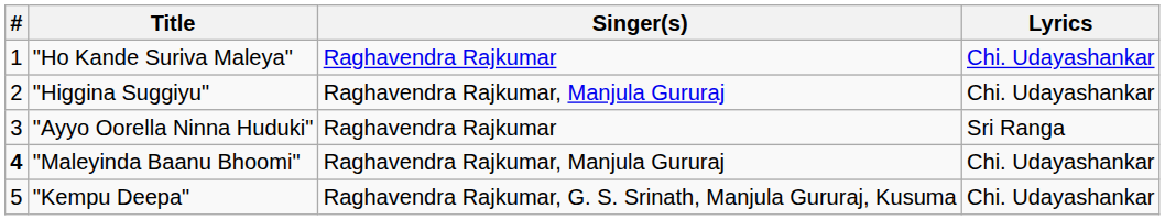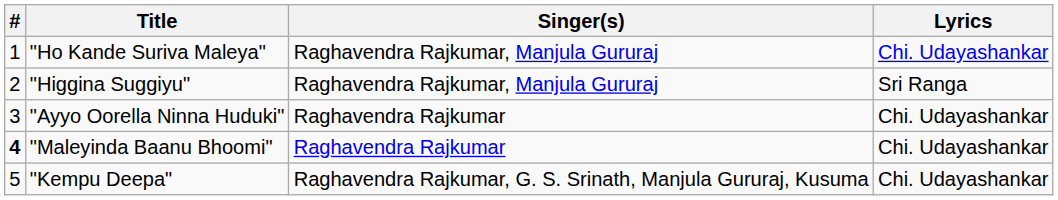"Ho Kande Suriva Maleya" | Singer(s): Raghavendra Rajkumar -> Raghavendra Rajkumar, Manjula Gururaj
"Higgina Suggiyu" | Lyrics: Chi. Udayashankar -> Sri Ranga
"Ayyo Oorella Ninna Huduki" | Lyrics: Sri Ranga -> Chi. Udayashankar
"Maleyinda Baanu Bhoomi" | Singer(s): Raghavendra Rajkumar, Manjula Gururaj -> Raghavendra Rajkumar
